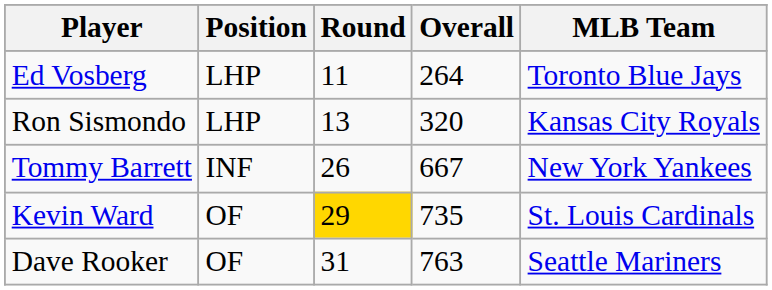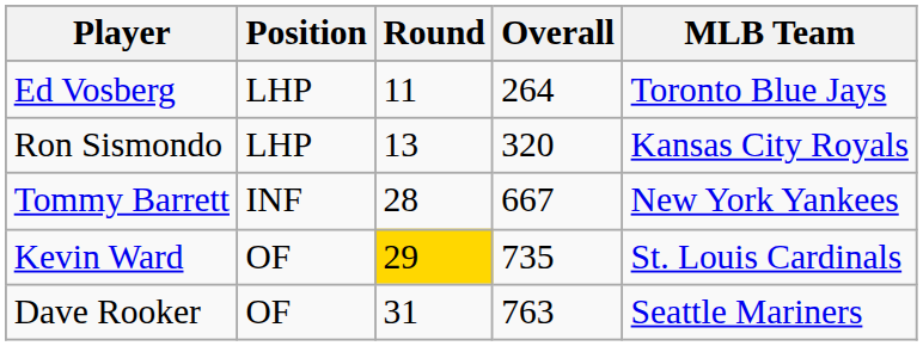Tommy Barrett | Round: 26 -> 28
